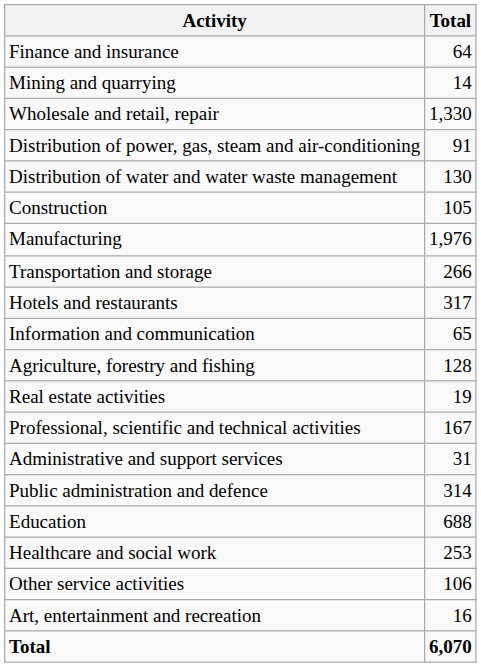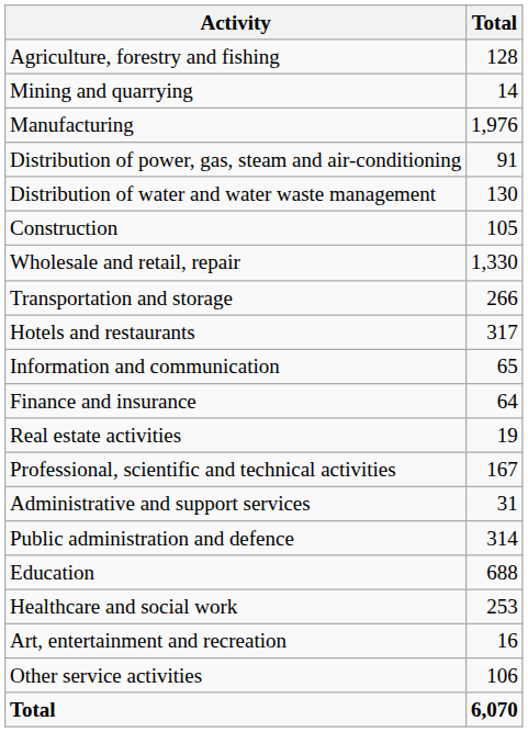rows swapped: Agriculture, forestry and fishing <-> Finance and insurance
rows swapped: Manufacturing <-> Wholesale and retail, repair
rows swapped: Art, entertainment and recreation <-> Other service activities
